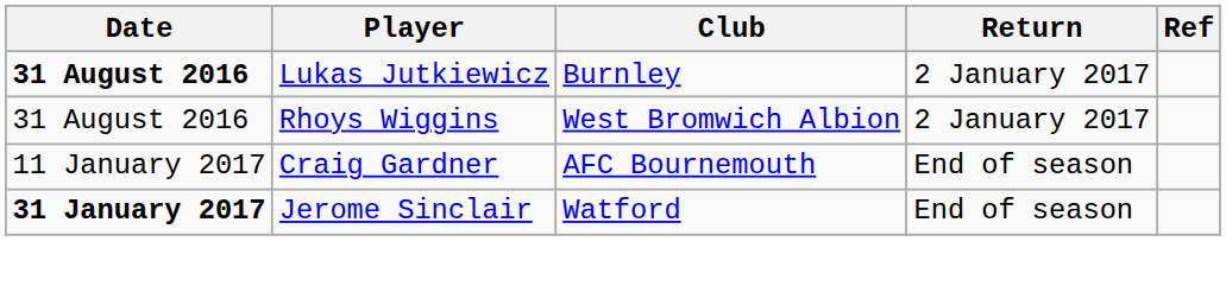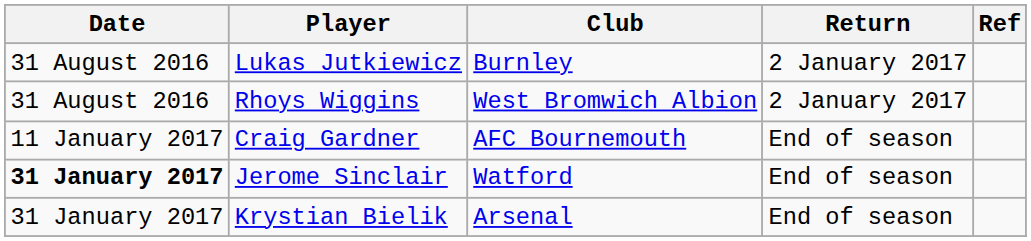Lukas Jutkiewicz | Date: bold -> normal
+ row: 31 January 2017 | Krystian Bielik | Arsenal | End of season
